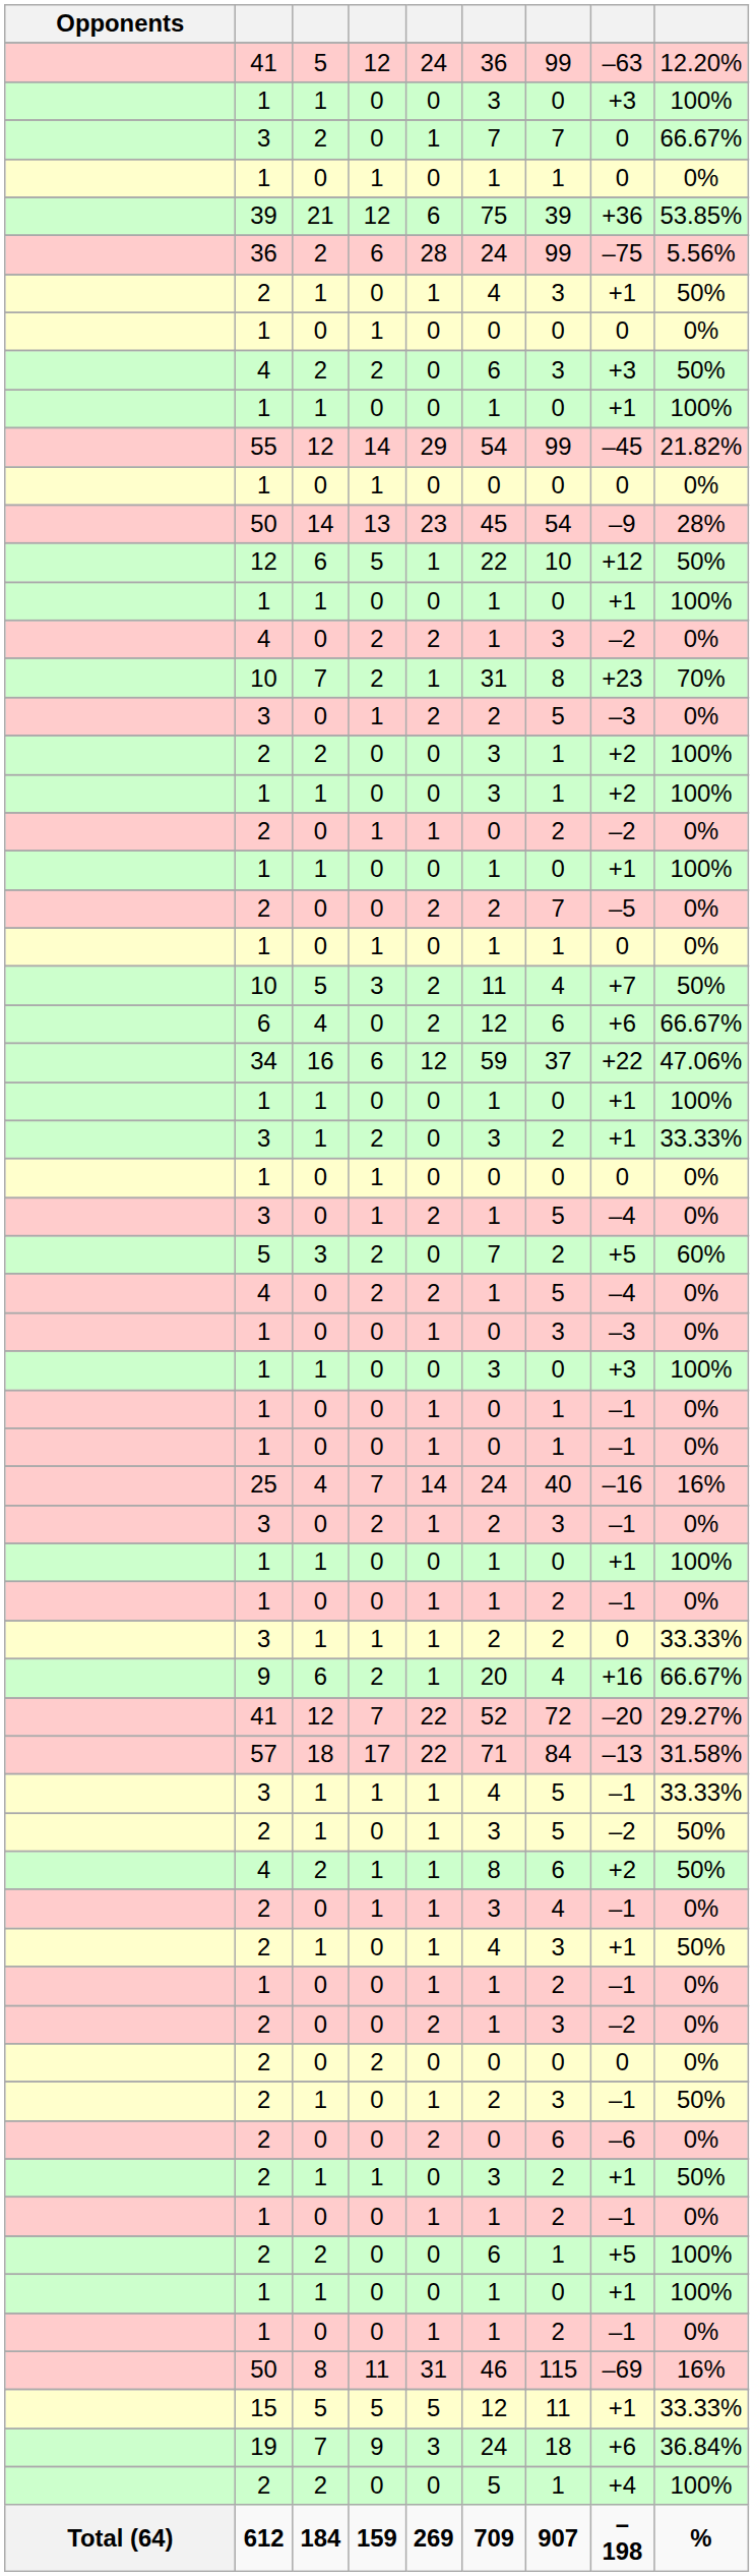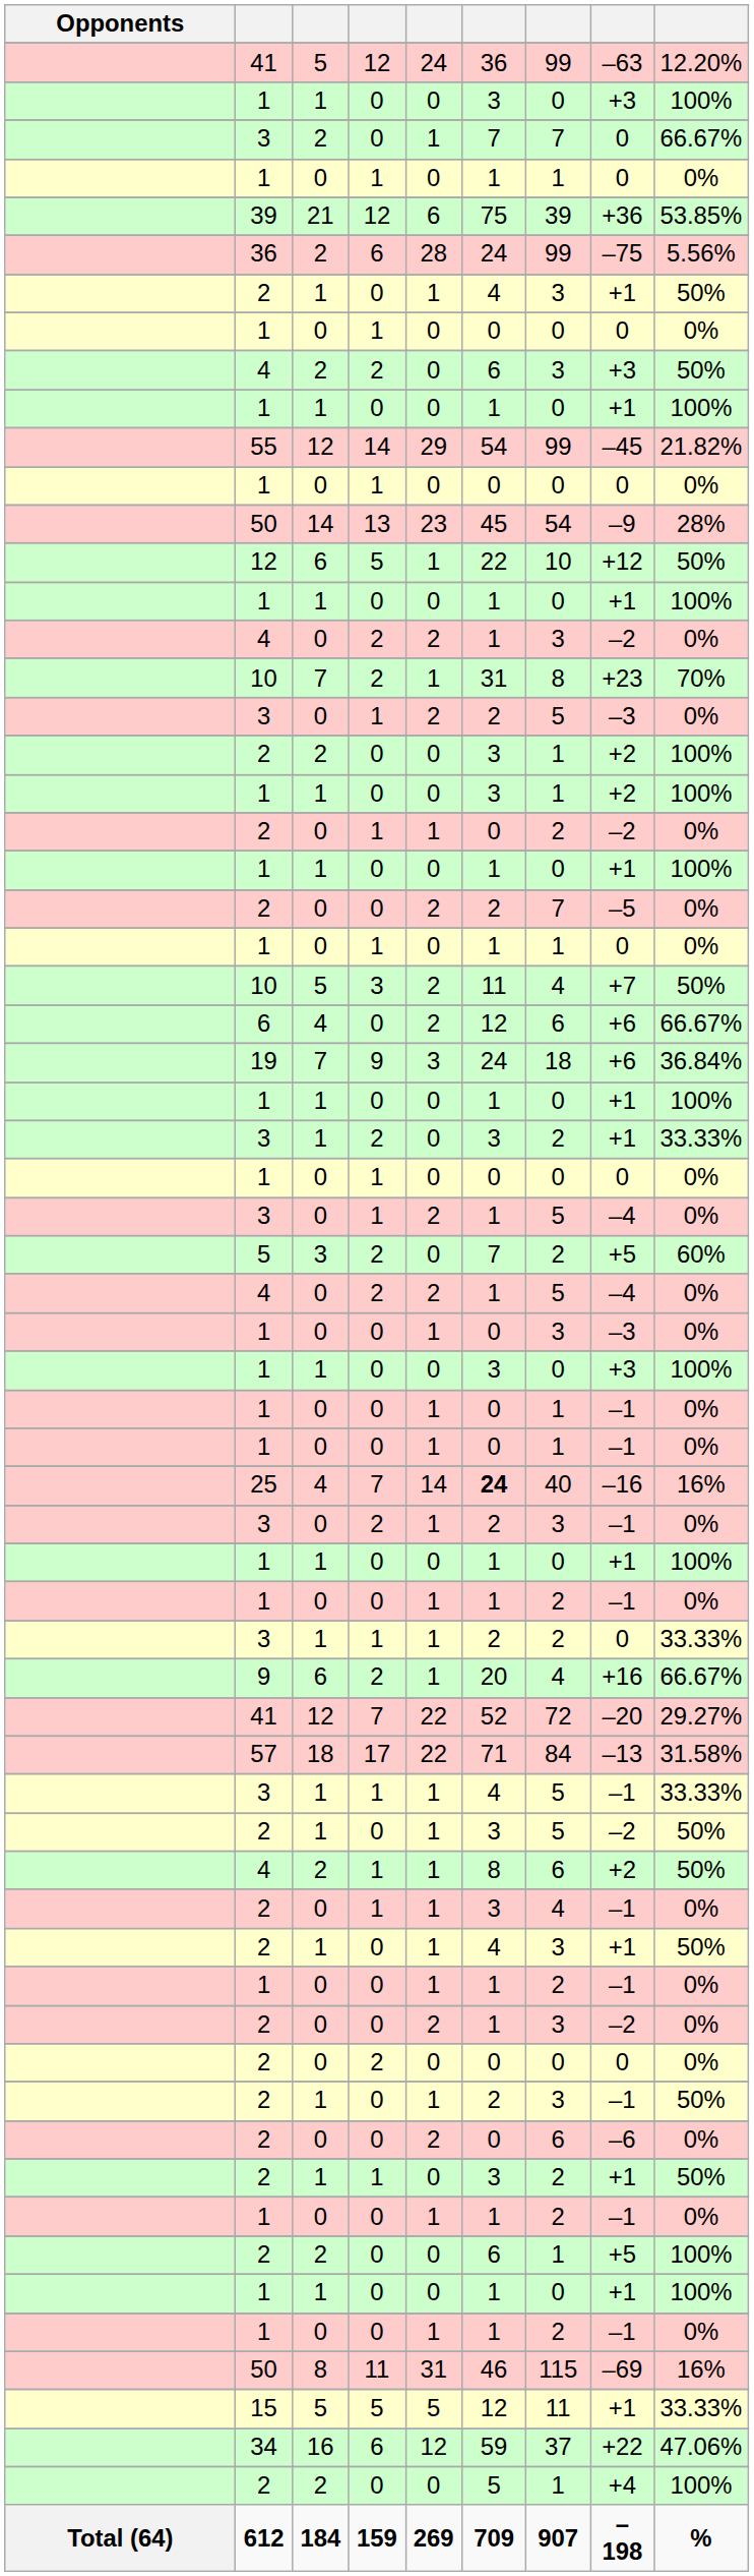rows swapped: 19 <-> 34
25 | column 6: normal -> bold
